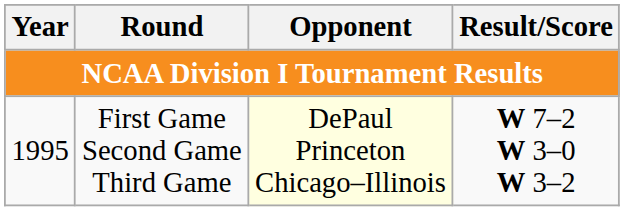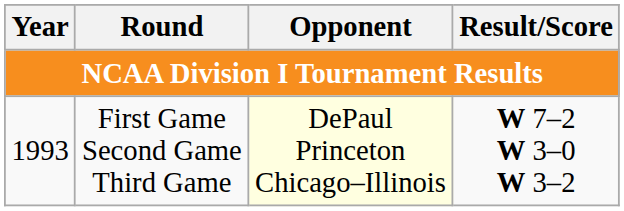First Game Second Game Third Game | Year: 1995 -> 1993
